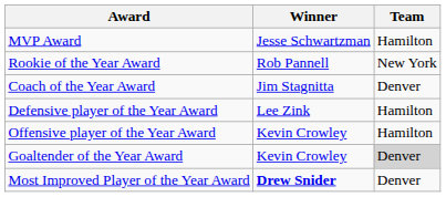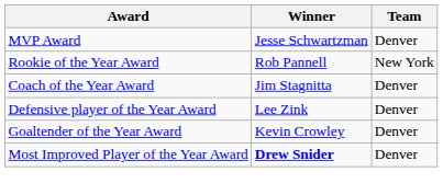MVP Award | Team: Hamilton -> Denver
Defensive player of the Year Award | Team: Hamilton -> Denver
- row: Offensive player of the Year Award | Kevin Crowley | Hamilton
Goaltender of the Year Award | Team: lightgrey background -> no background
